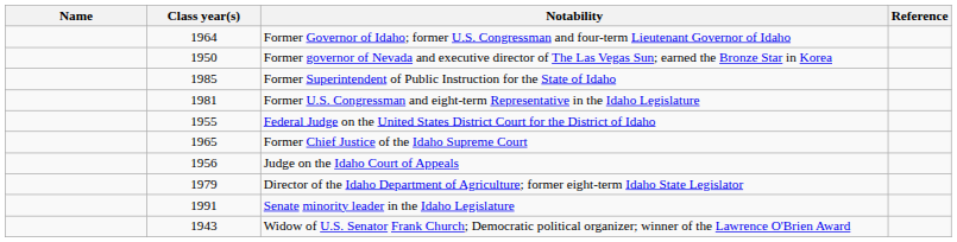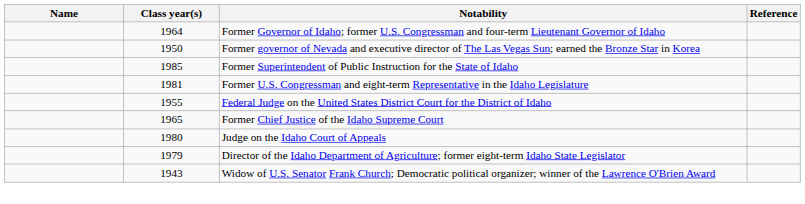Judge on the Idaho Court of Appeals | Class year(s): 1956 -> 1980
- row: 1991 | Senate minority leader in the Idaho Legislature
